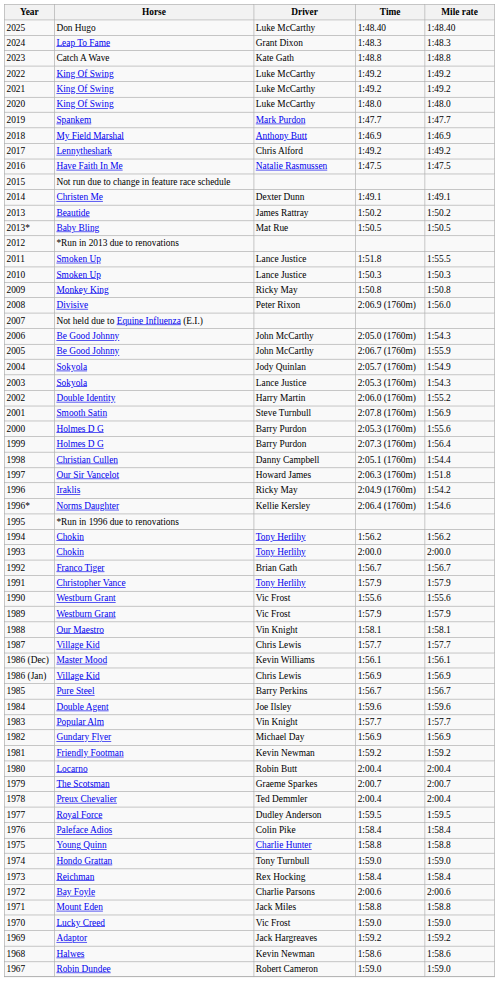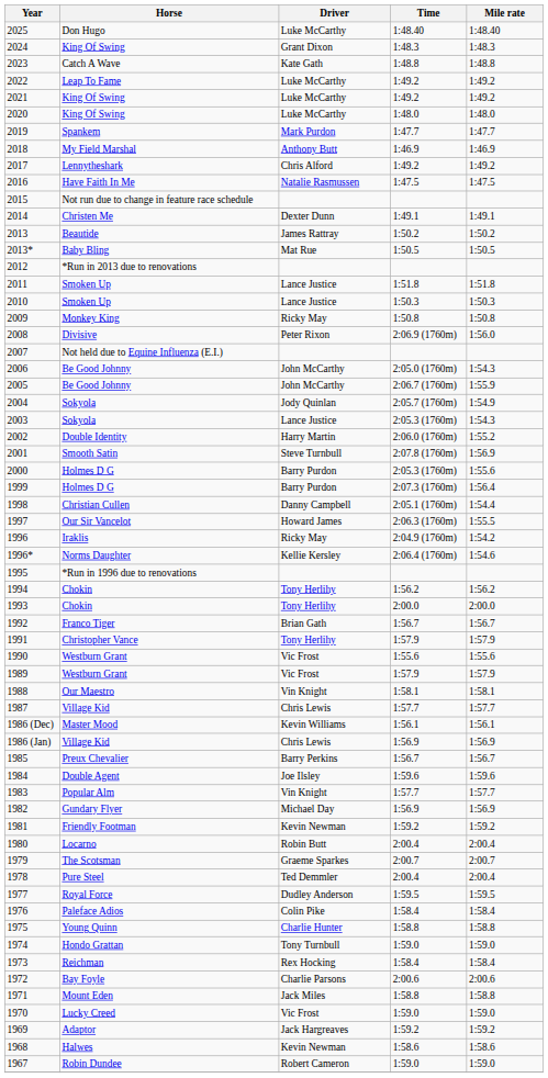2024 | Horse: Leap To Fame -> King Of Swing
2022 | Horse: King Of Swing -> Leap To Fame
2011 | Mile rate: 1:55.5 -> 1:51.8
1997 | Mile rate: 1:51.8 -> 1:55.5
1985 | Horse: Pure Steel -> Preux Chevalier
1978 | Horse: Preux Chevalier -> Pure Steel
